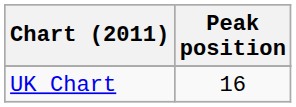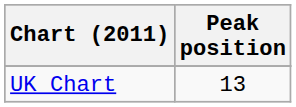UK Chart | Peak position: 16 -> 13
